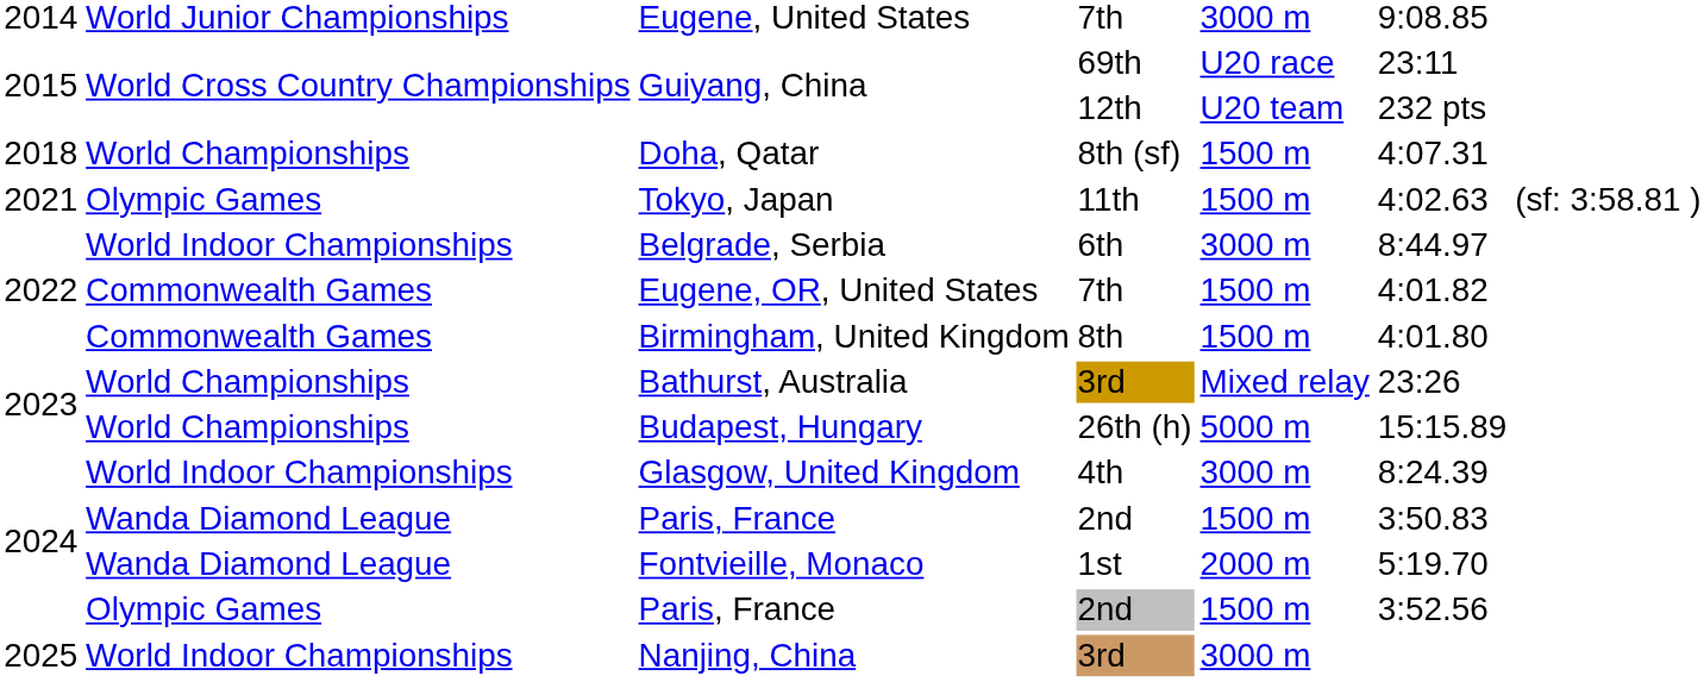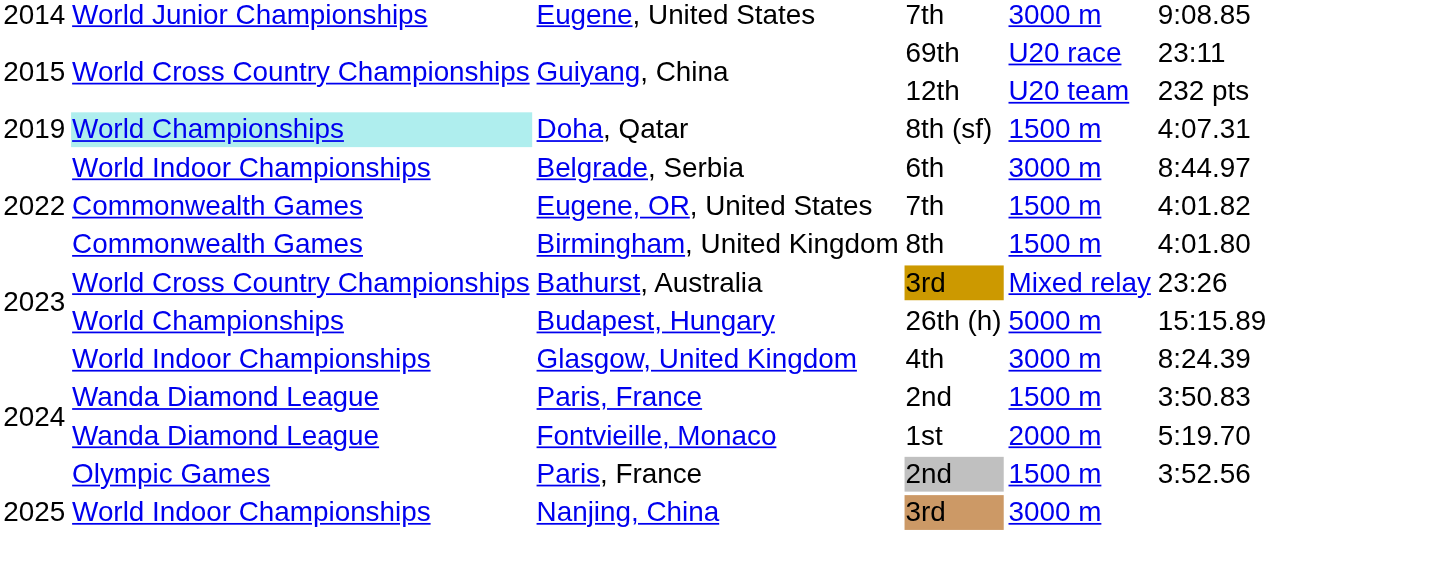Doha, Qatar | column 1: 2018 -> 2019
Doha, Qatar | column 2: no background -> paleturquoise background
- row: 2021 | Olympic Games | Tokyo, Japan | 11th | 1500 m | 4:02.63 | (sf: 3:58.81 )
Bathurst, Australia | column 2: World Championships -> World Cross Country Championships
